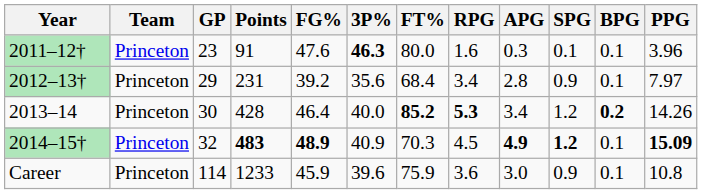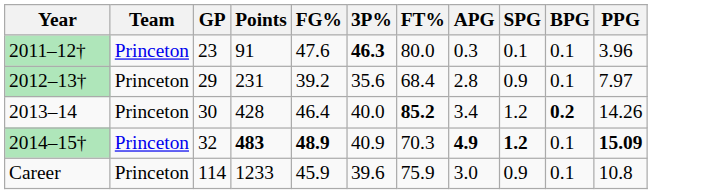- column: RPG | 1.6 | 3.4 | 5.3 | 4.5 | 3.6
